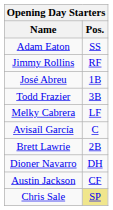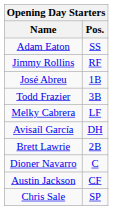Avisaíl García | Pos.: C -> DH
Dioner Navarro | Pos.: DH -> C
Chris Sale | Pos.: khaki background -> no background
